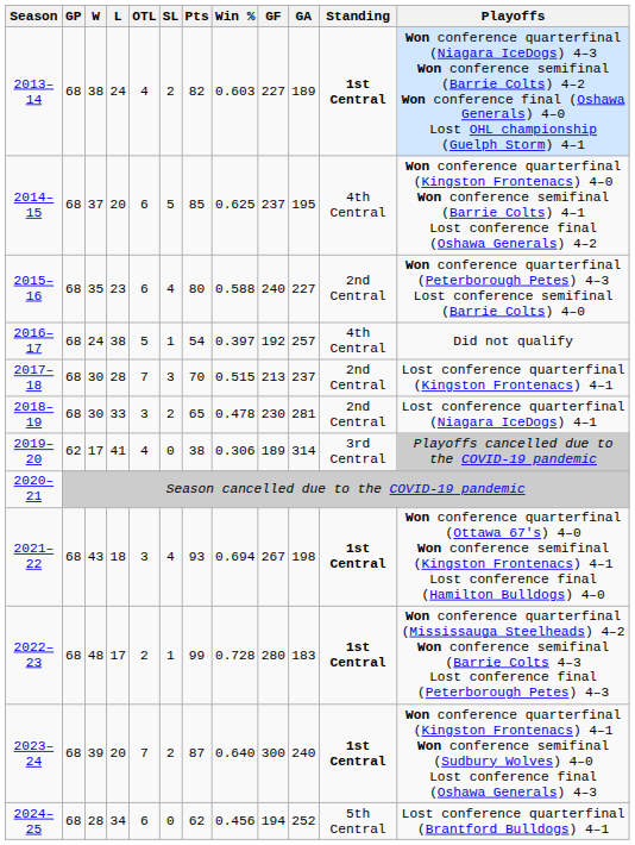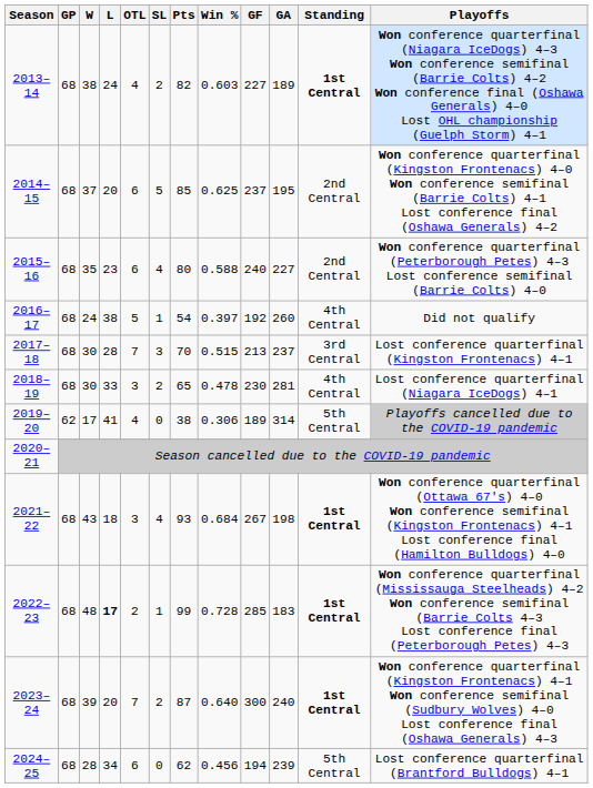2014–15 | Standing: 4th Central -> 2nd Central
2016–17 | GA: 257 -> 260
2017–18 | Standing: 2nd Central -> 3rd Central
2018–19 | Standing: 2nd Central -> 4th Central
2019–20 | Standing: 3rd Central -> 5th Central
2021–22 | Win %: 0.694 -> 0.684
2022–23 | L: normal -> bold
2022–23 | GF: 280 -> 285
2024–25 | GA: 252 -> 239
